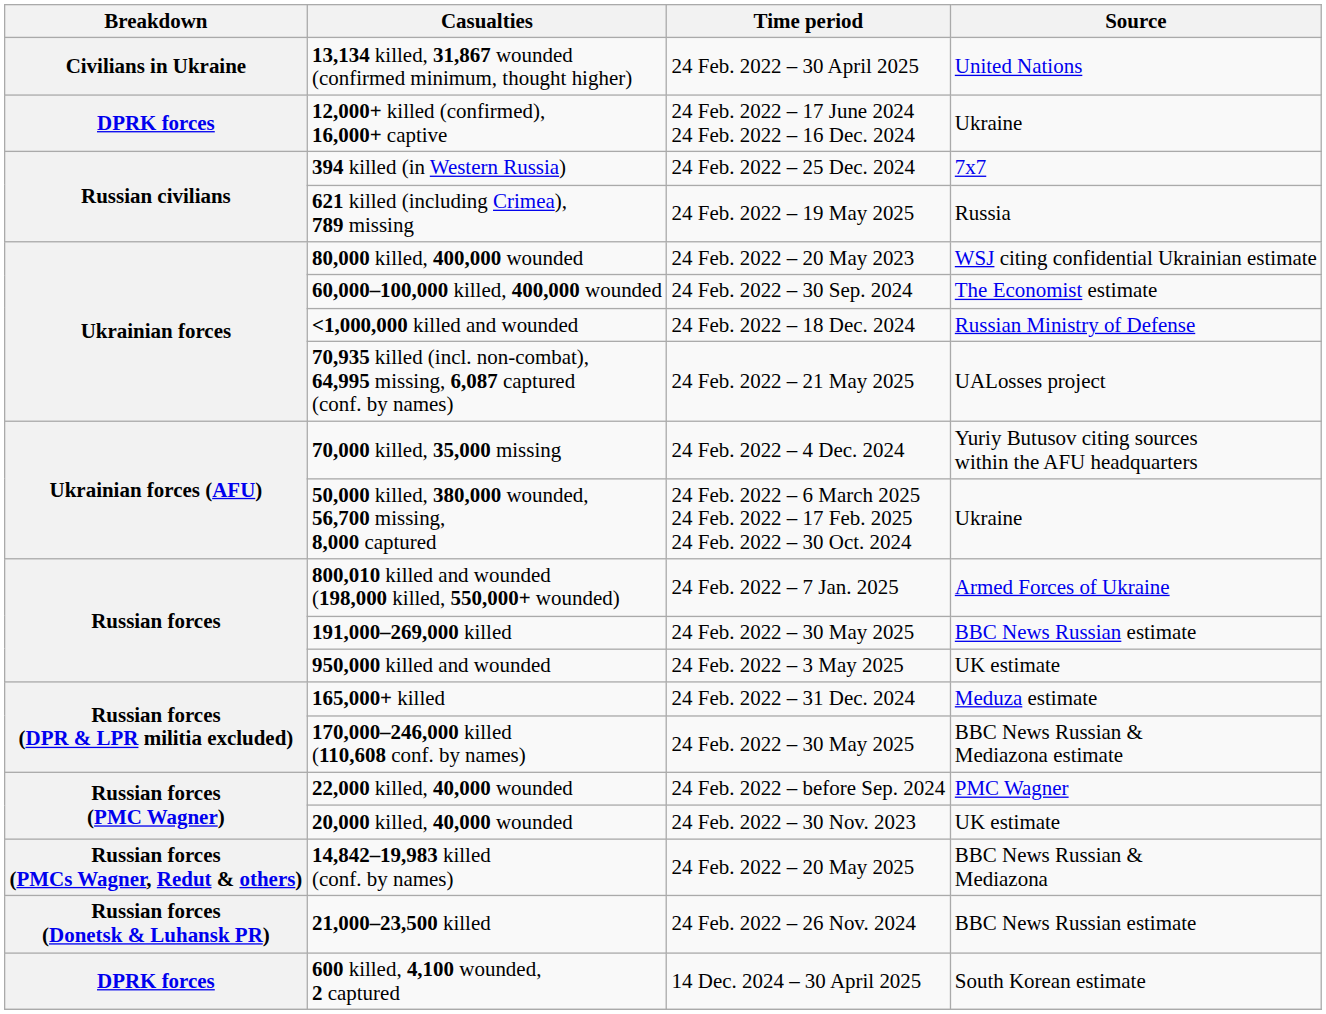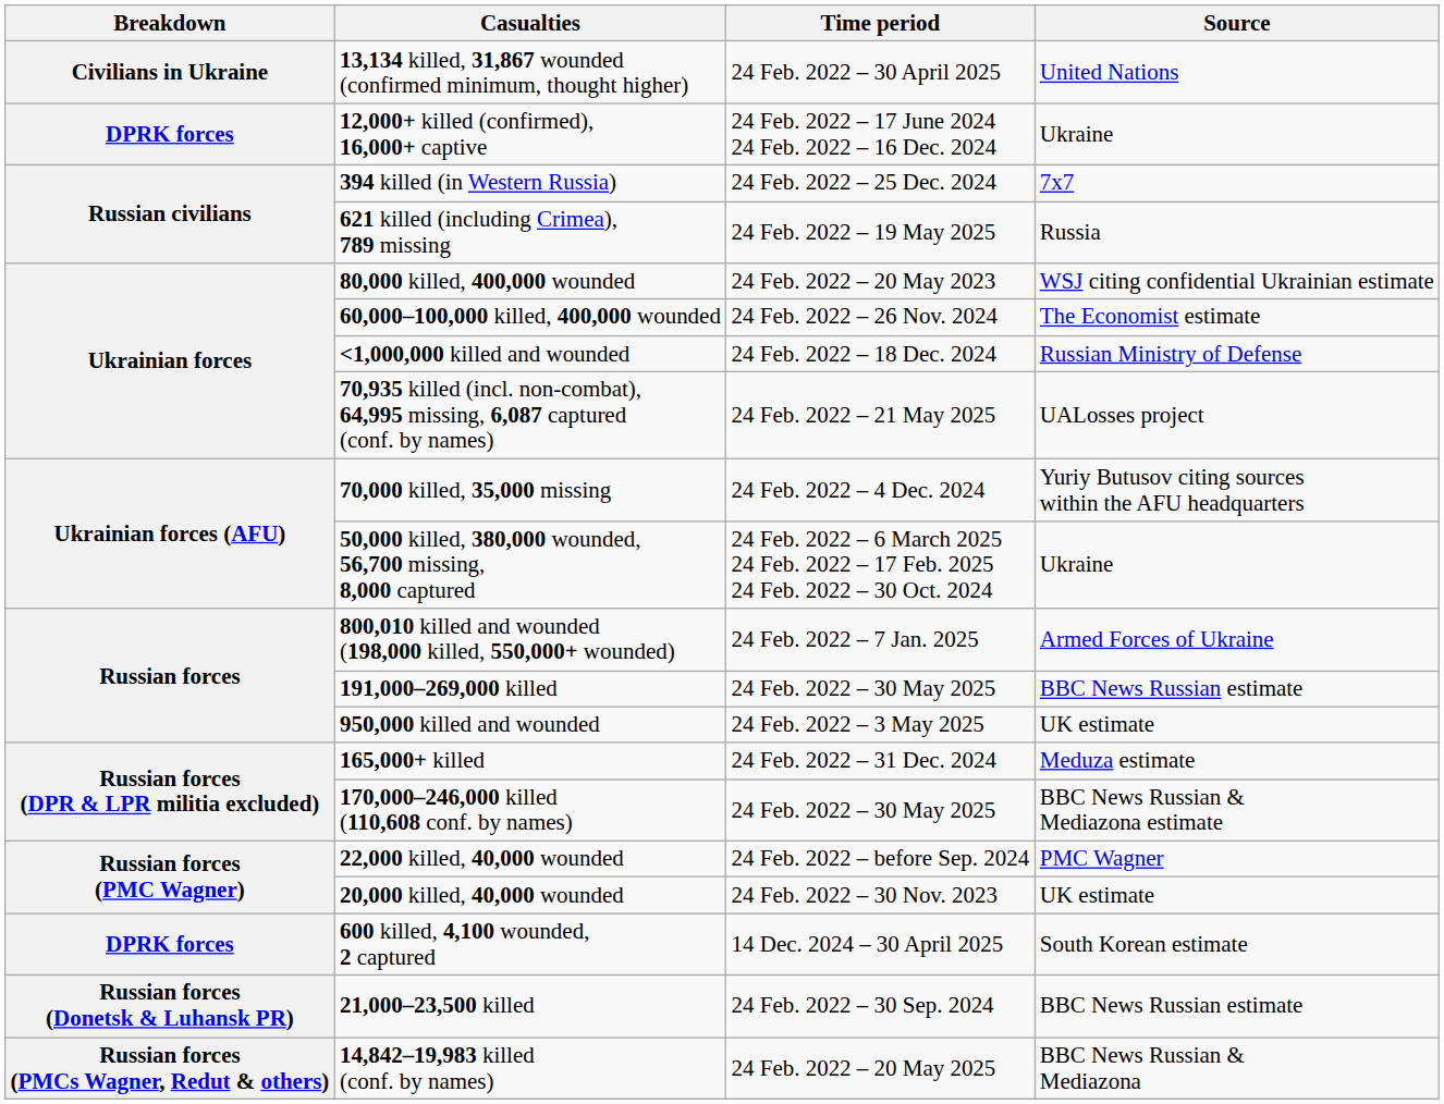60,000–100,000 killed, 400,000 wounded | Time period: 24 Feb. 2022 – 30 Sep. 2024 -> 24 Feb. 2022 – 26 Nov. 2024
rows swapped: 14,842–19,983 killed (conf. by names) <-> 600 killed, 4,100 wounded, 2 captured
21,000–23,500 killed | Time period: 24 Feb. 2022 – 26 Nov. 2024 -> 24 Feb. 2022 – 30 Sep. 2024
